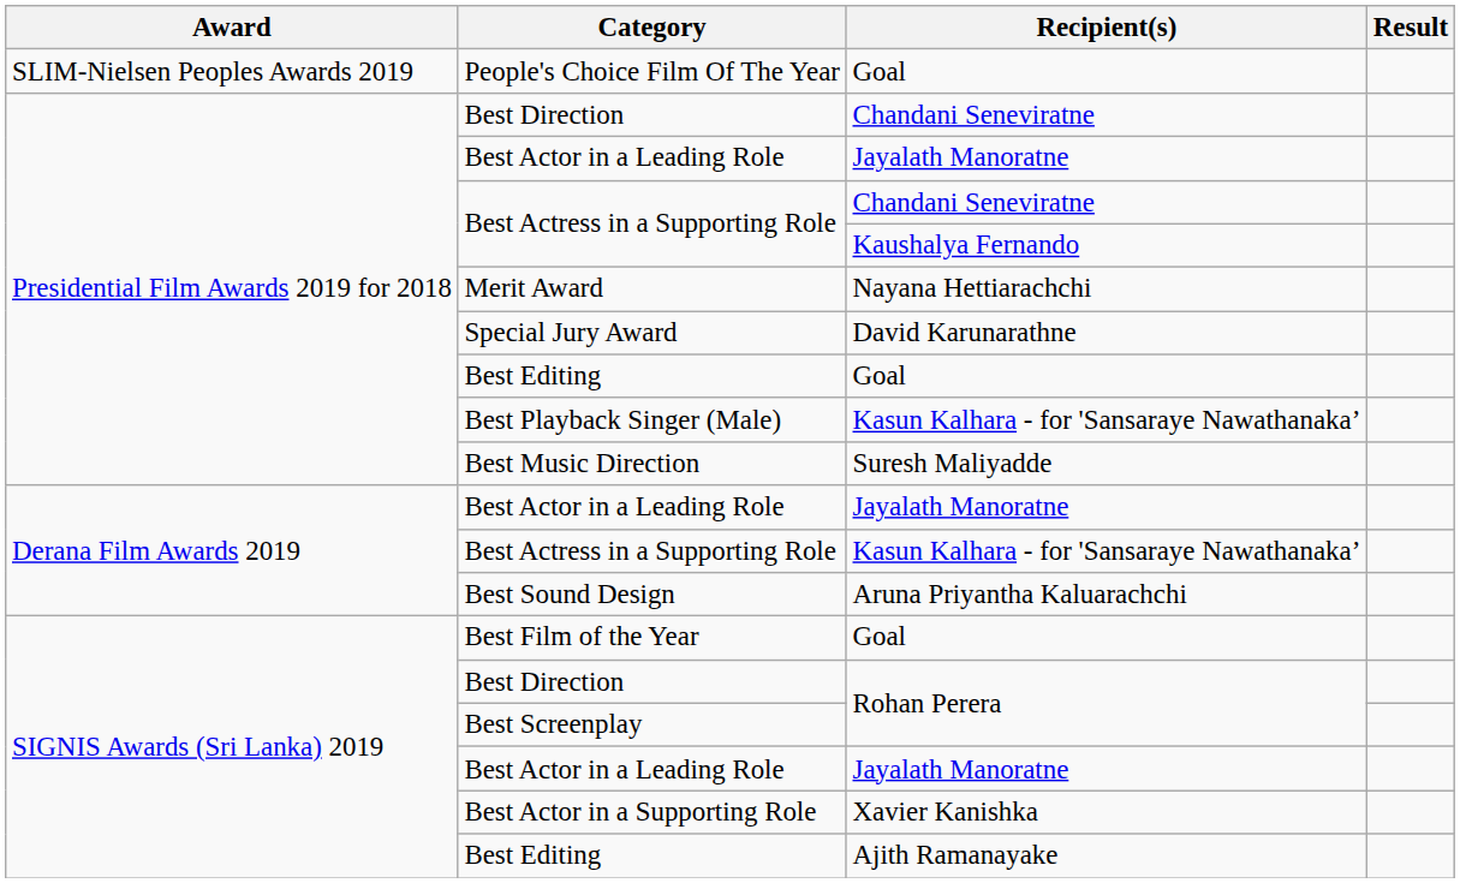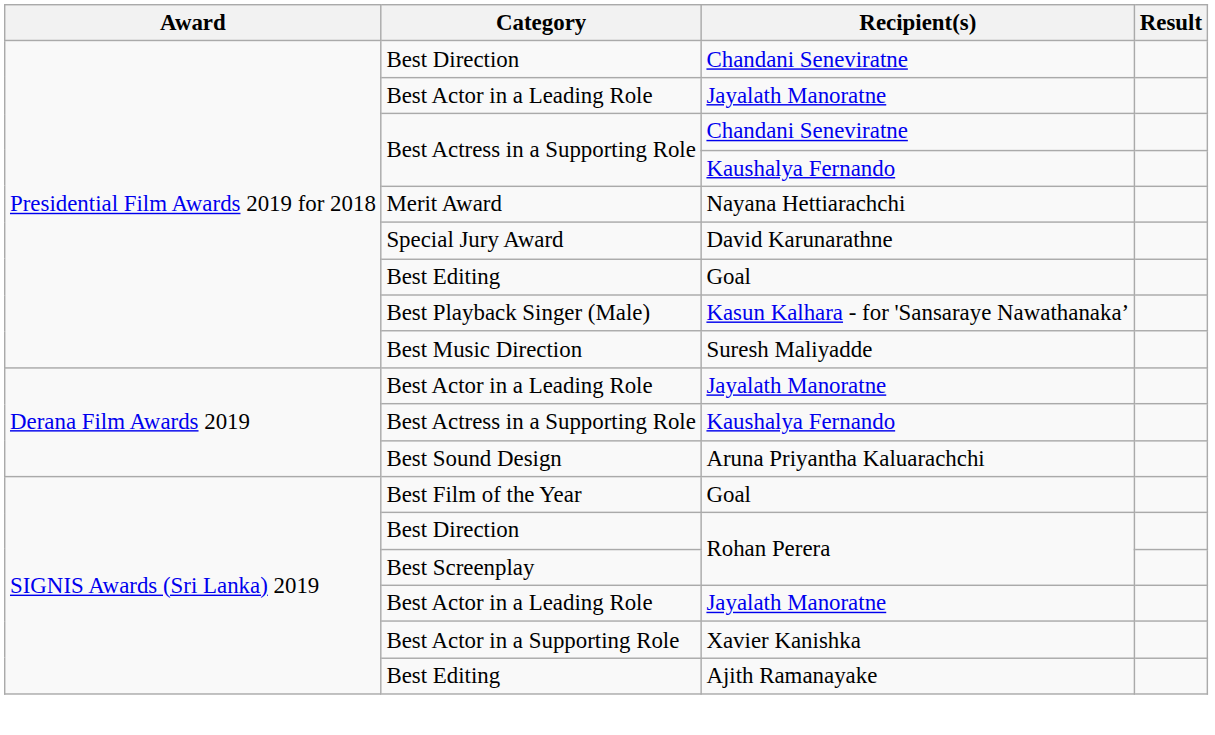- row: SLIM-Nielsen Peoples Awards 2019 | People's Choice Film Of The Year | Goal
Derana Film Awards 2019 / Best Actress in a Supporting Role | Recipient(s): Kasun Kalhara - for 'Sansaraye Nawathanaka’ -> Kaushalya Fernando
